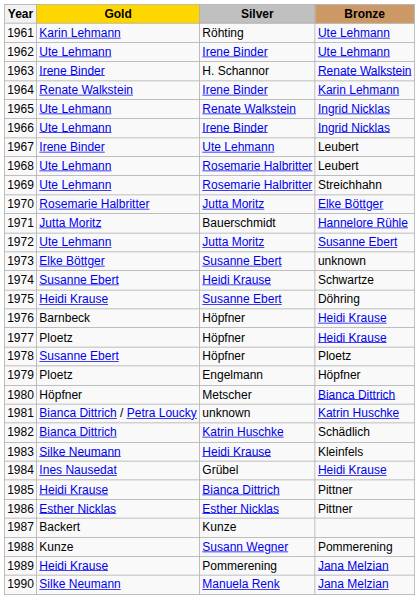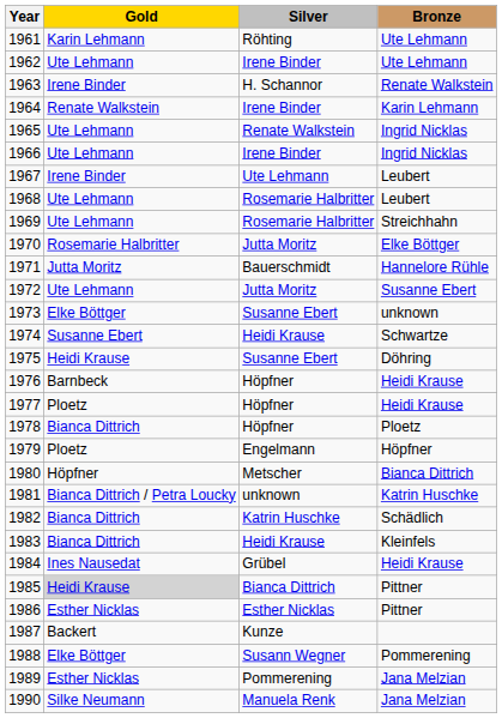1978 | Gold: Susanne Ebert -> Bianca Dittrich
1983 | Gold: Silke Neumann -> Bianca Dittrich
1985 | Gold: no background -> lightgrey background
1988 | Gold: Kunze -> Elke Böttger
1989 | Gold: Heidi Krause -> Esther Nicklas
